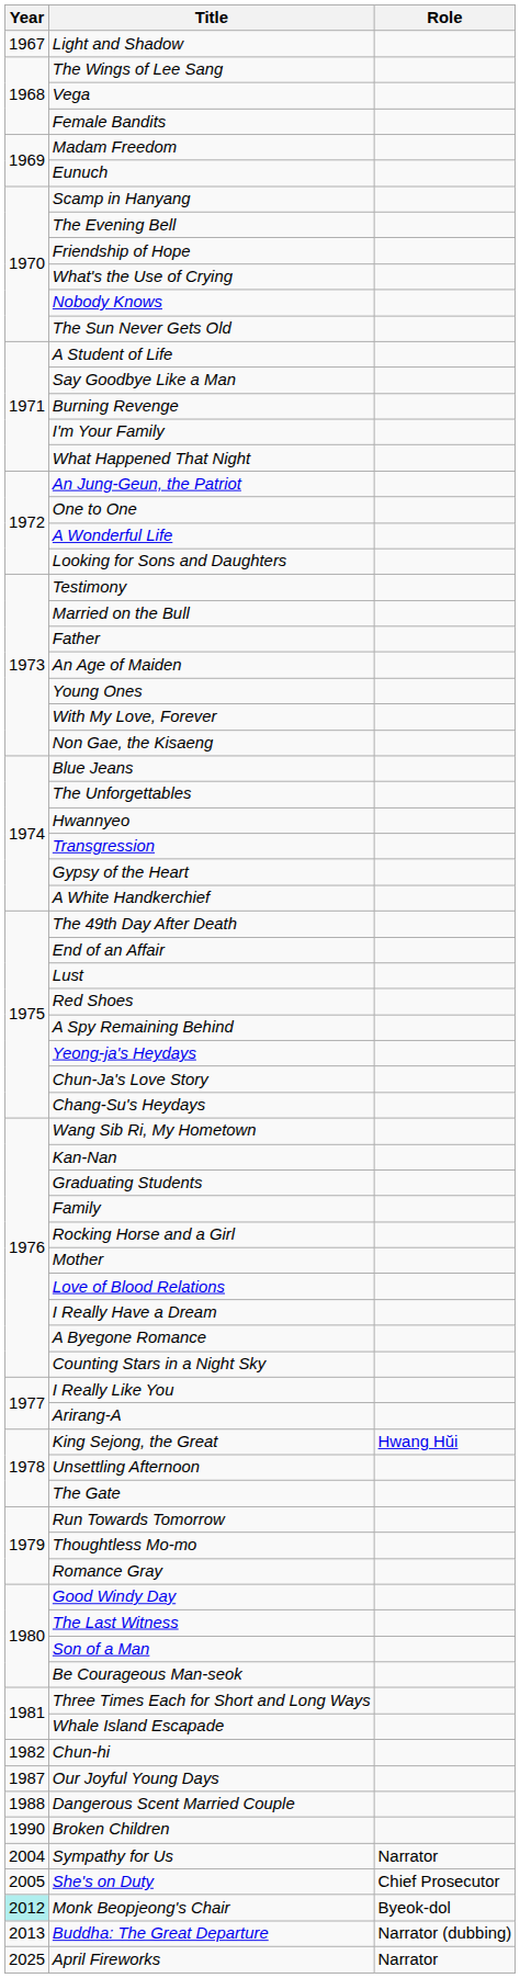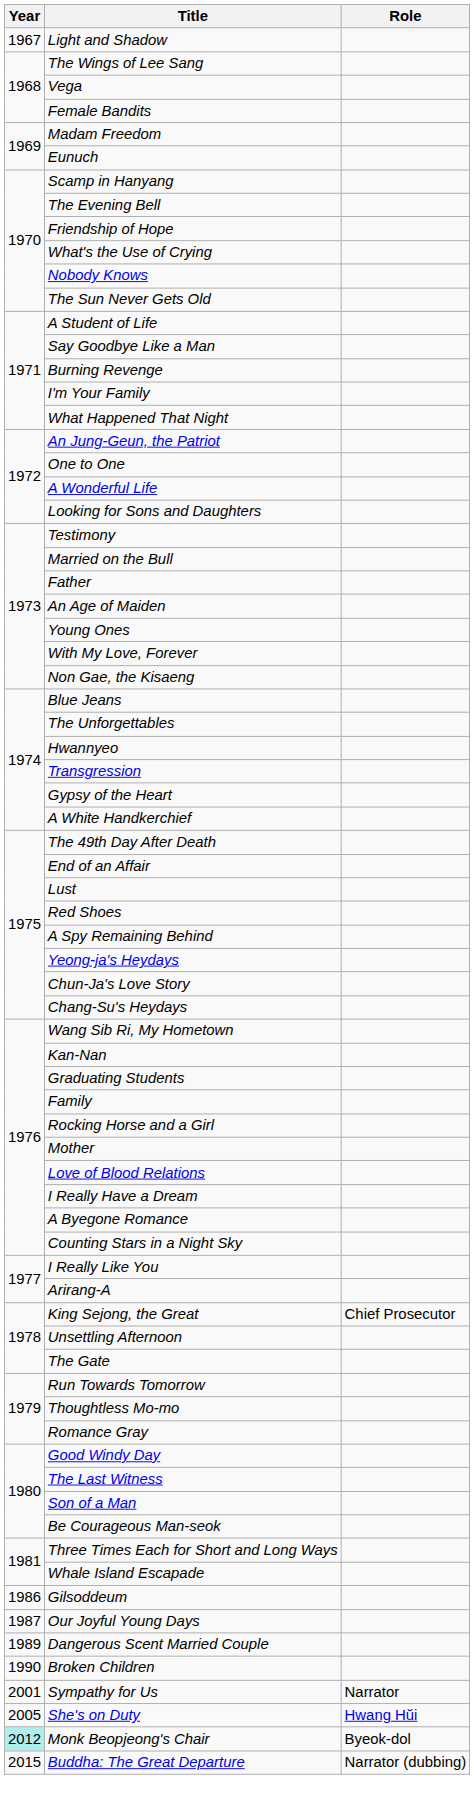King Sejong, the Great | Role: Hwang Hŭi -> Chief Prosecutor
- row: 1982 | Chun-hi
+ row: 1986 | Gilsoddeum
Dangerous Scent Married Couple | Year: 1988 -> 1989
Sympathy for Us | Year: 2004 -> 2001
She's on Duty | Role: Chief Prosecutor -> Hwang Hŭi
Buddha: The Great Departure | Year: 2013 -> 2015
- row: 2025 | April Fireworks | Narrator
